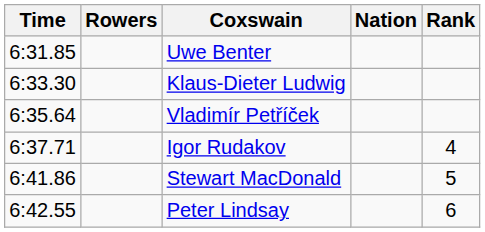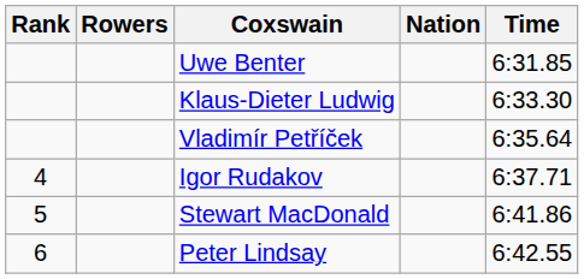columns swapped: Rank <-> Time
